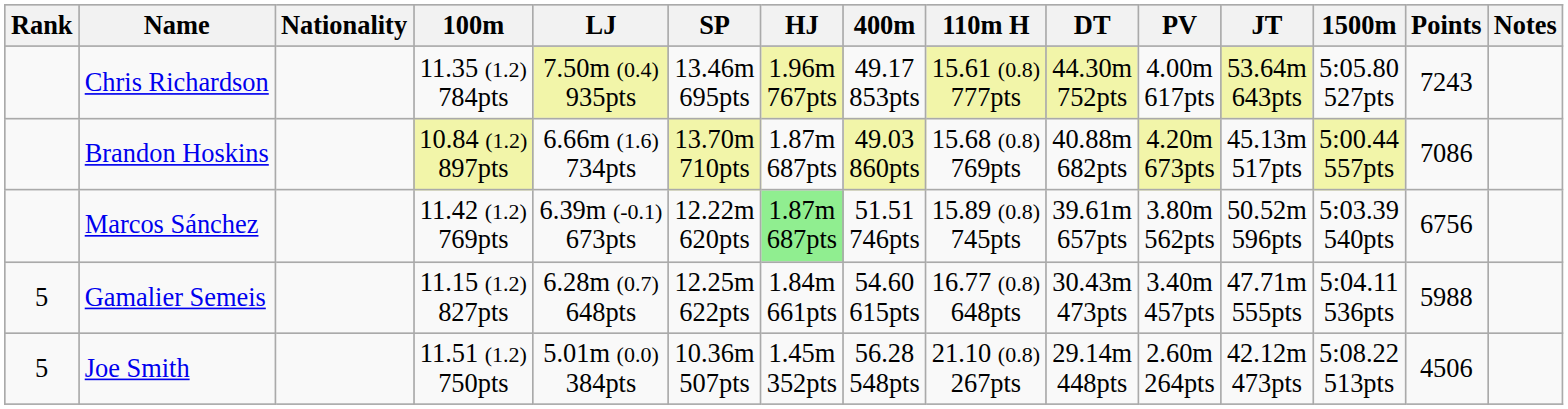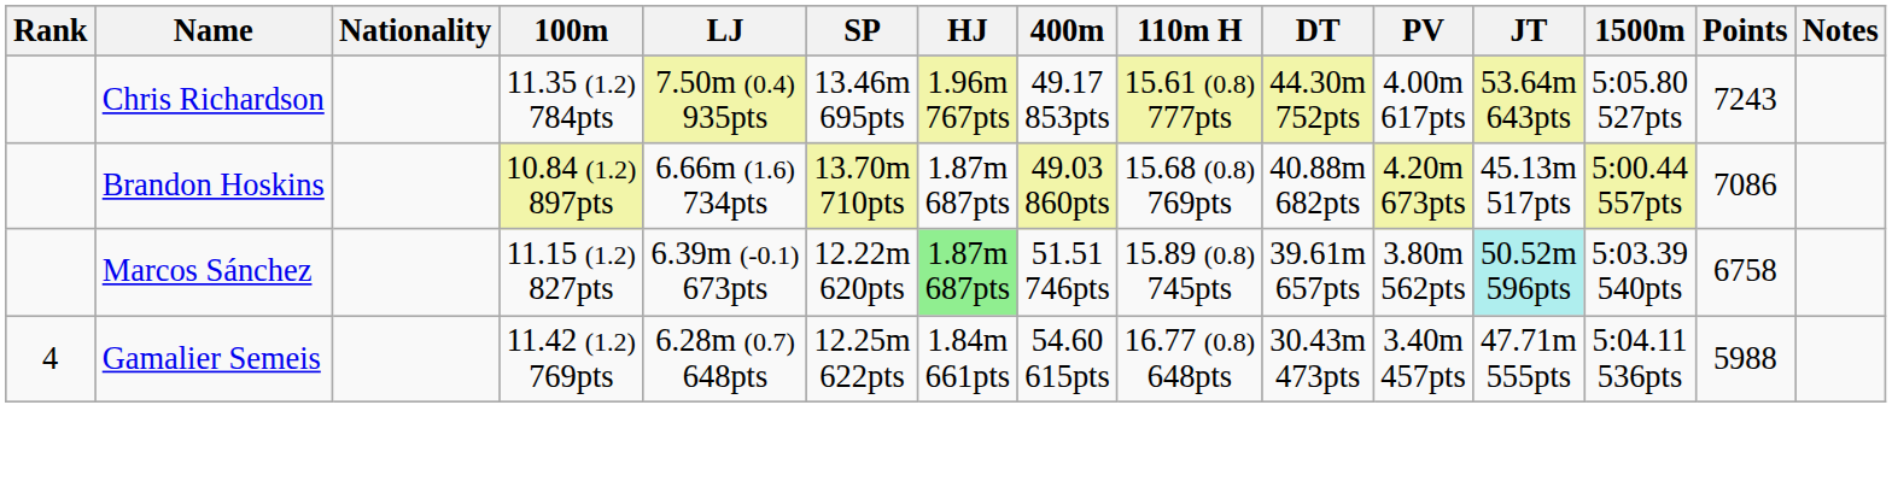Marcos Sánchez | 100m: 11.42 (1.2) 769pts -> 11.15 (1.2) 827pts
Marcos Sánchez | JT: no background -> paleturquoise background
Marcos Sánchez | Points: 6756 -> 6758
Gamalier Semeis | Rank: 5 -> 4
Gamalier Semeis | 100m: 11.15 (1.2) 827pts -> 11.42 (1.2) 769pts
- row: 5 | Joe Smith | 11.51 (1.2) 750pts | 5.01m (0.0) 384pts | 10.36m 507pts | 1.45m 352pts | 56.28 548pts | 21.10 (0.8) 267pts | 29.14m 448pts | 2.60m 264pts | 42.12m 473pts | 5:08.22 513pts | 4506
